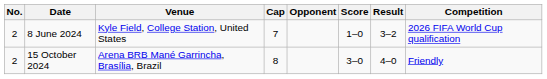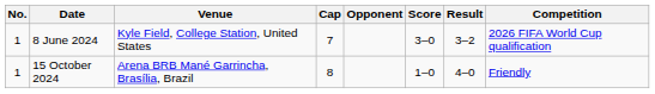8 June 2024 | No.: 2 -> 1
8 June 2024 | Score: 1–0 -> 3–0
15 October 2024 | No.: 2 -> 1
15 October 2024 | Score: 3–0 -> 1–0
